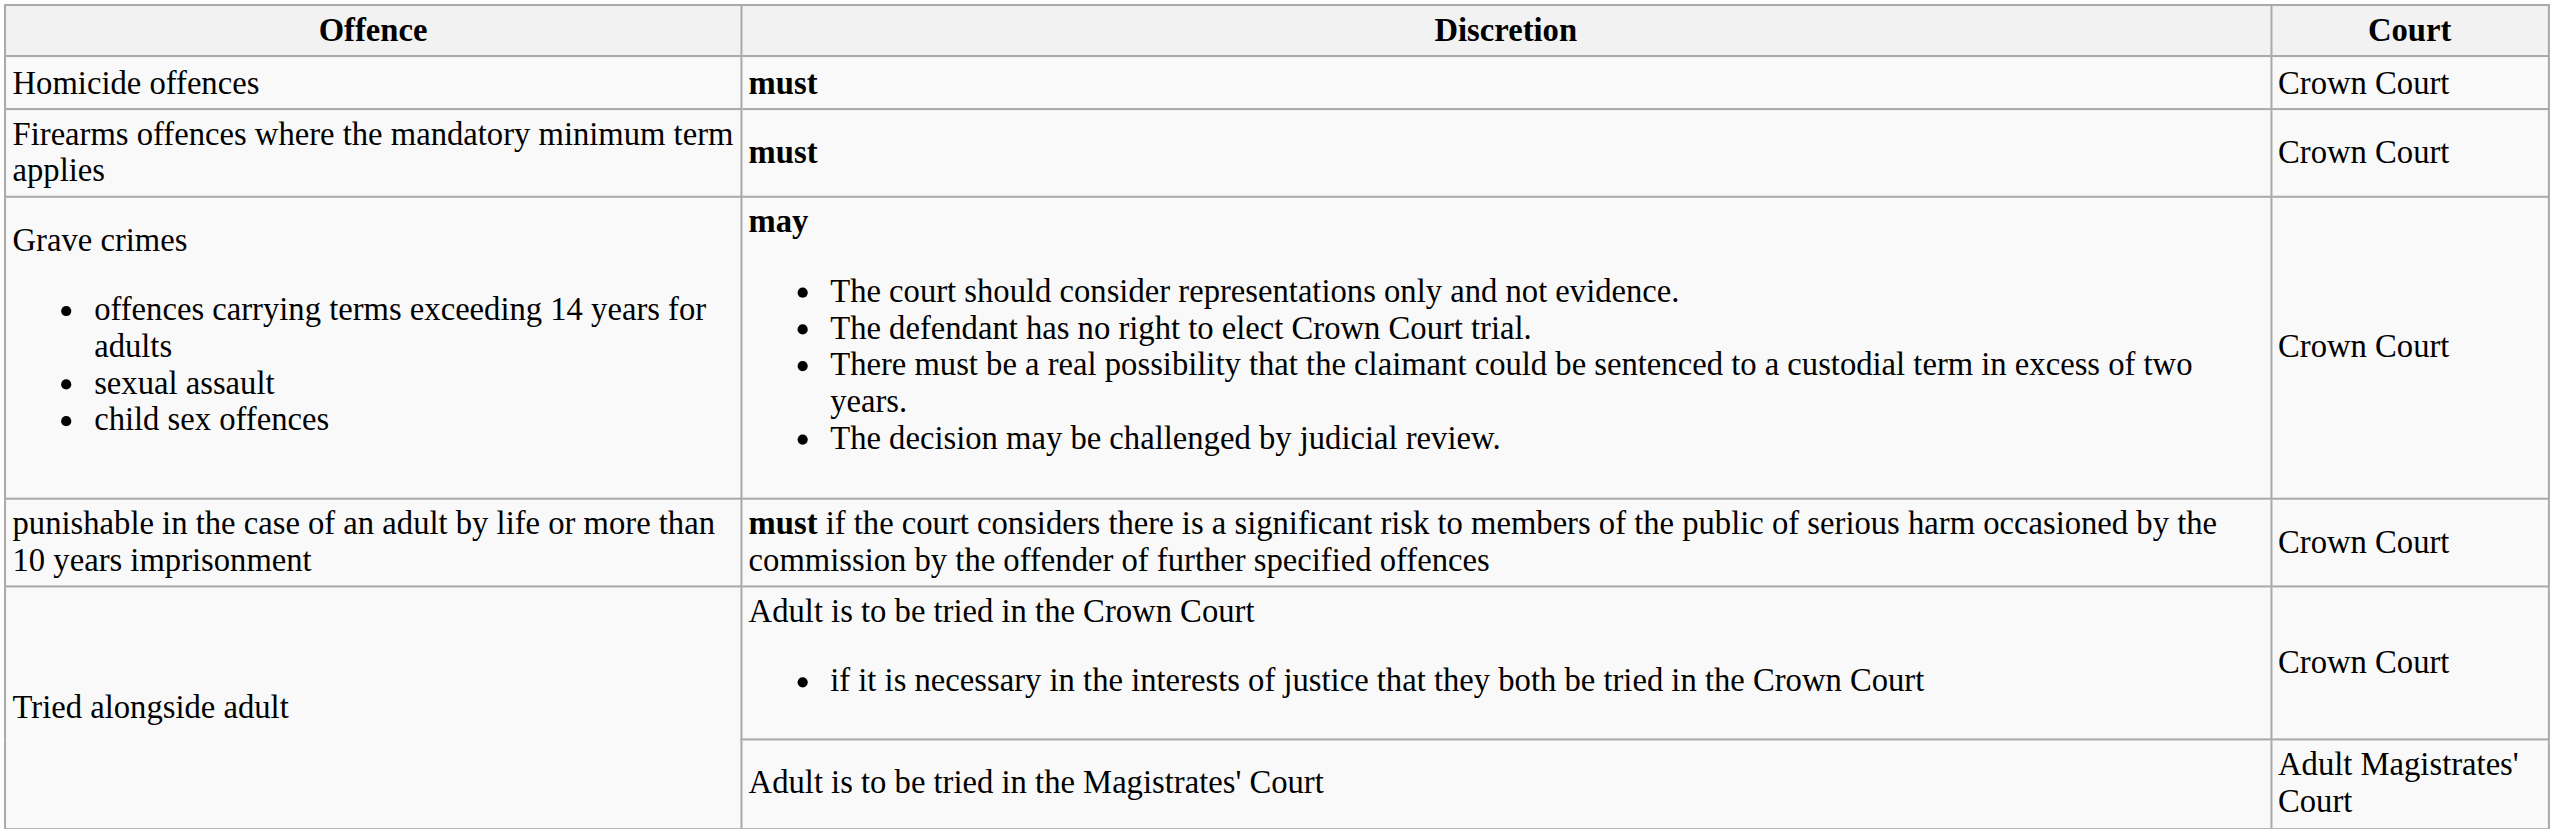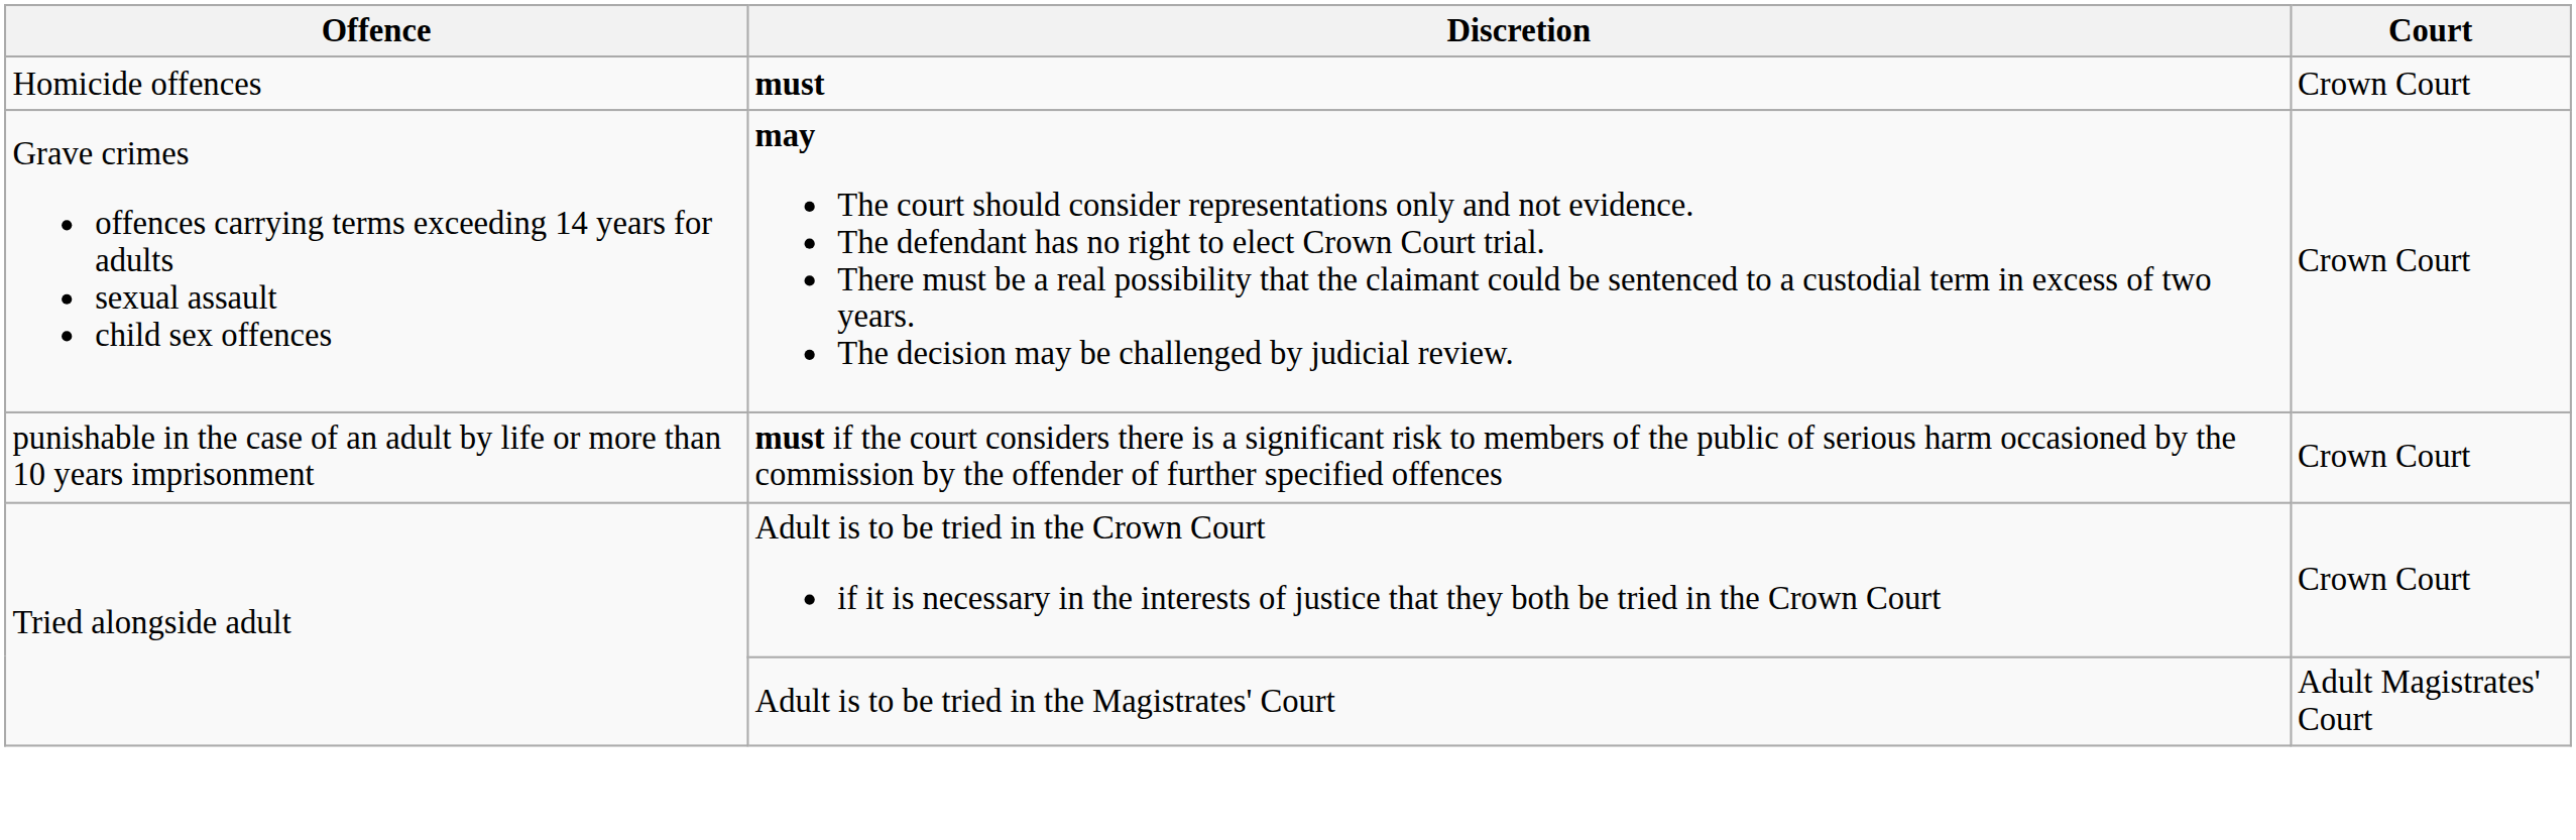- row: Firearms offences where the mandatory minimum term applies | must | Crown Court
